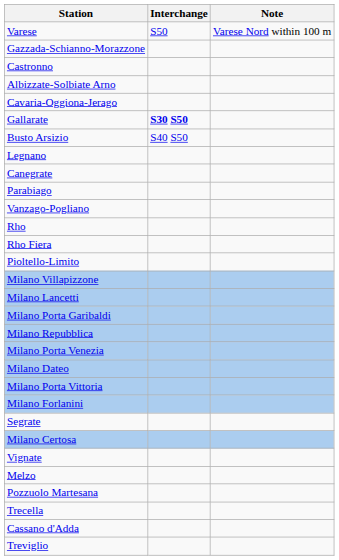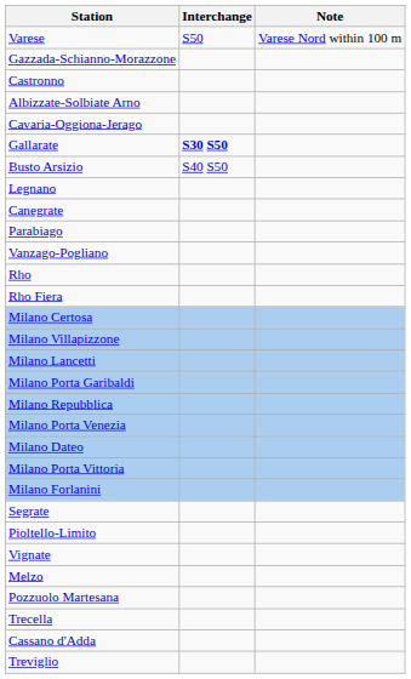rows swapped: Milano Certosa <-> Pioltello-Limito
